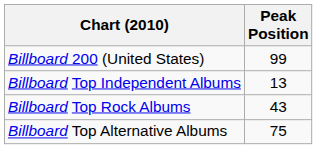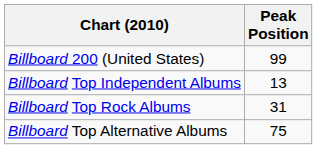Billboard Top Rock Albums | Peak Position: 43 -> 31
